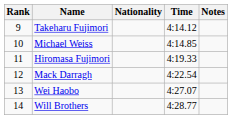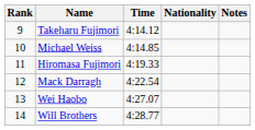columns swapped: Nationality <-> Time
